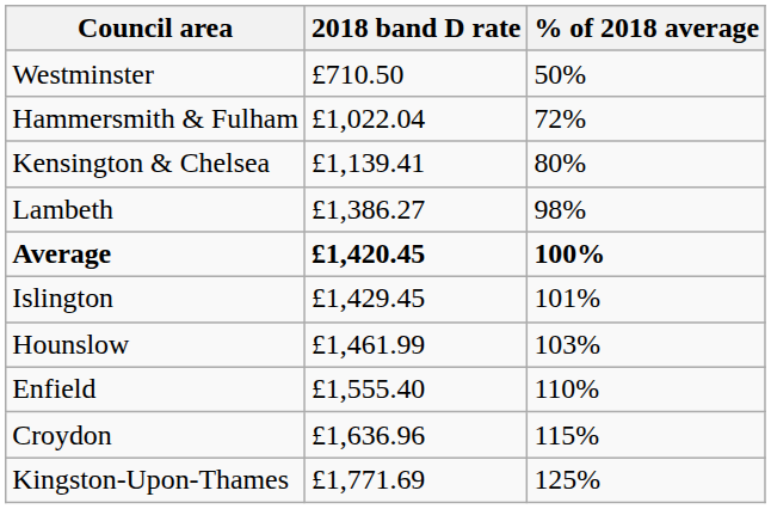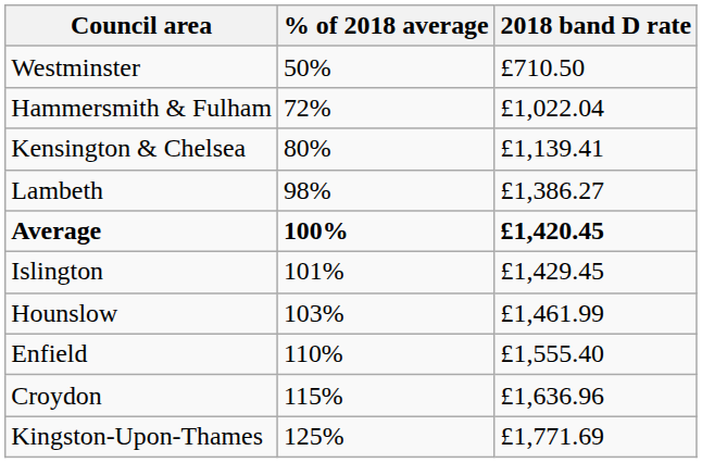columns swapped: 2018 band D rate <-> % of 2018 average
